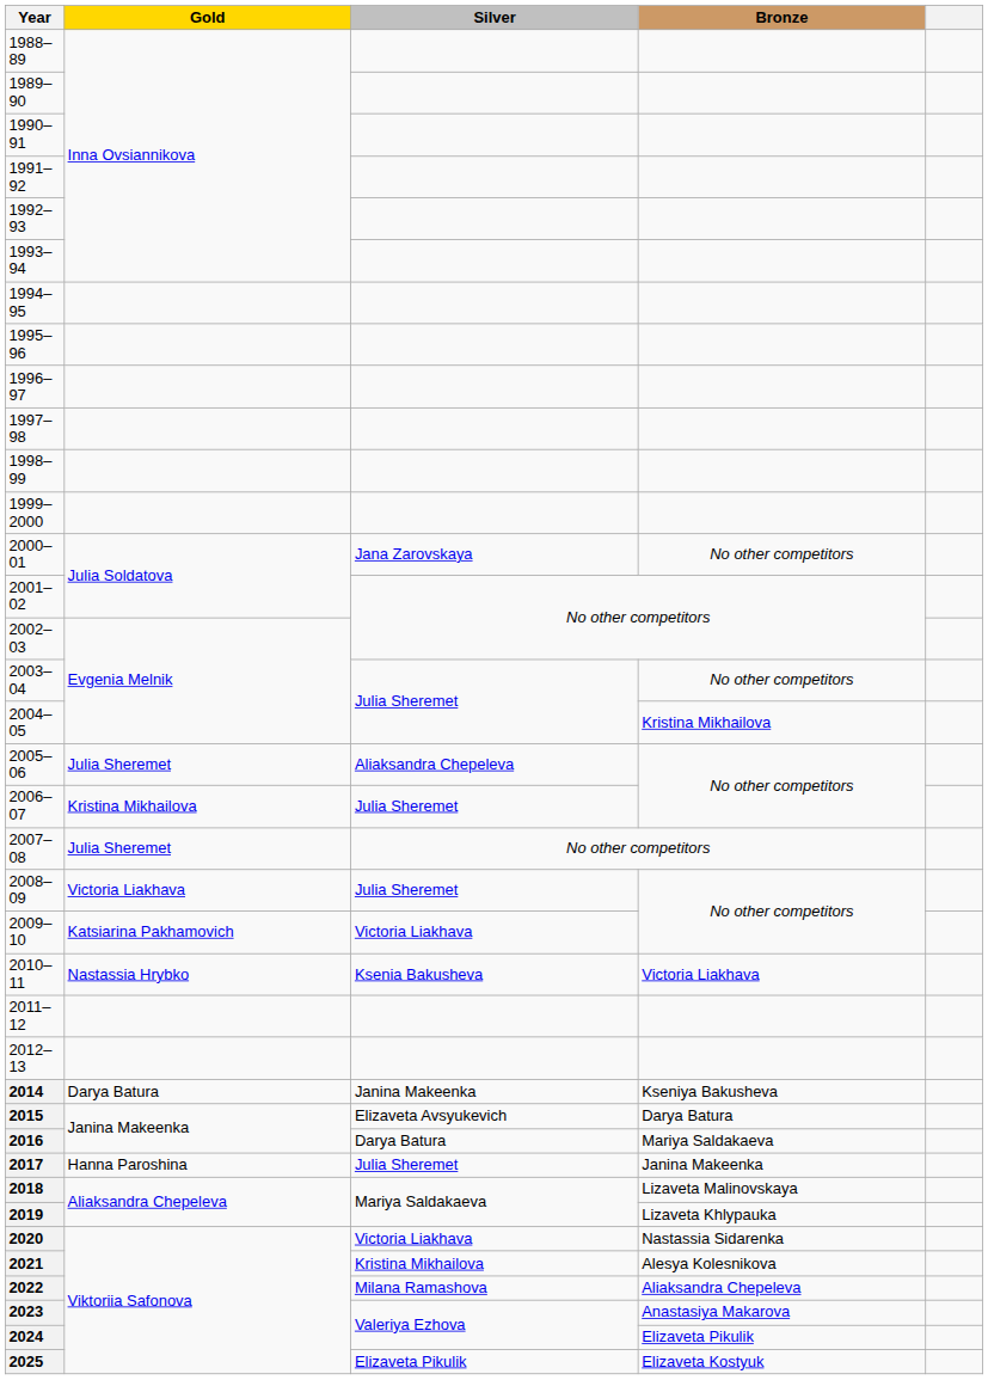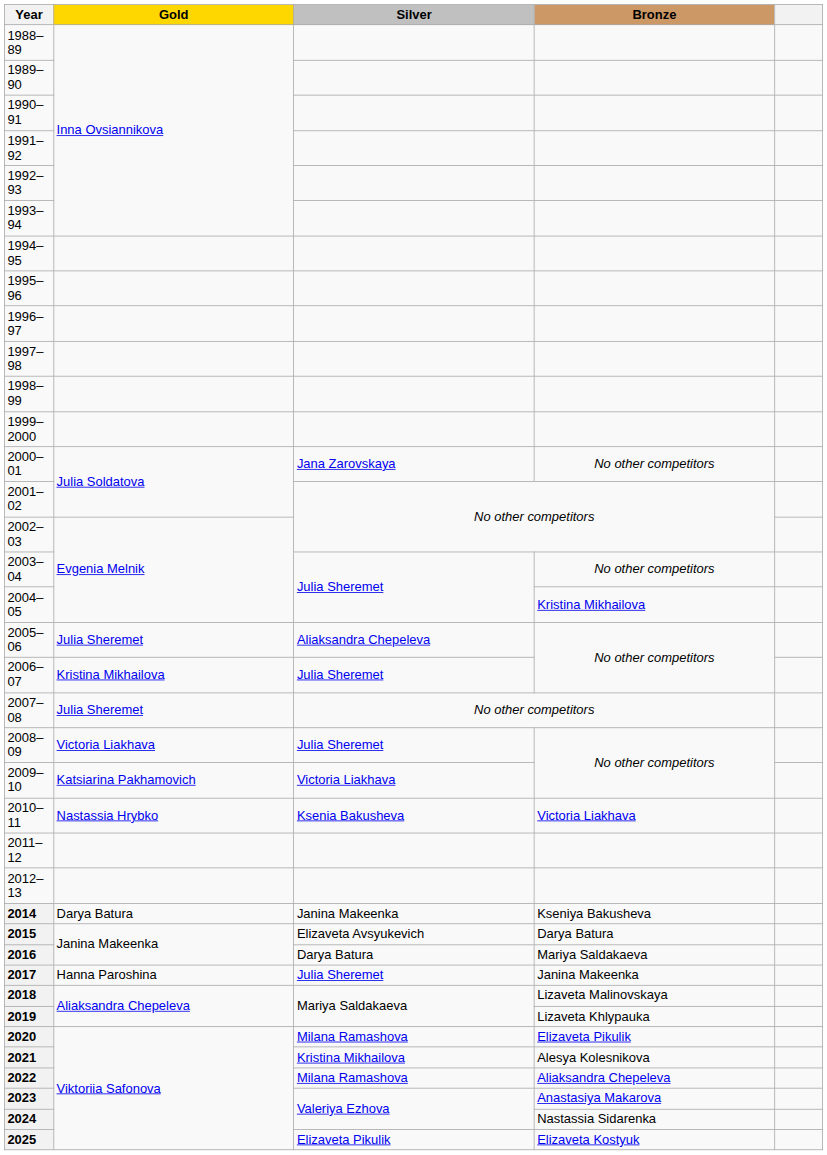2020 | Silver: Victoria Liakhava -> Milana Ramashova
2020 | Bronze: Nastassia Sidarenka -> Elizaveta Pikulik
2024 | Bronze: Elizaveta Pikulik -> Nastassia Sidarenka
